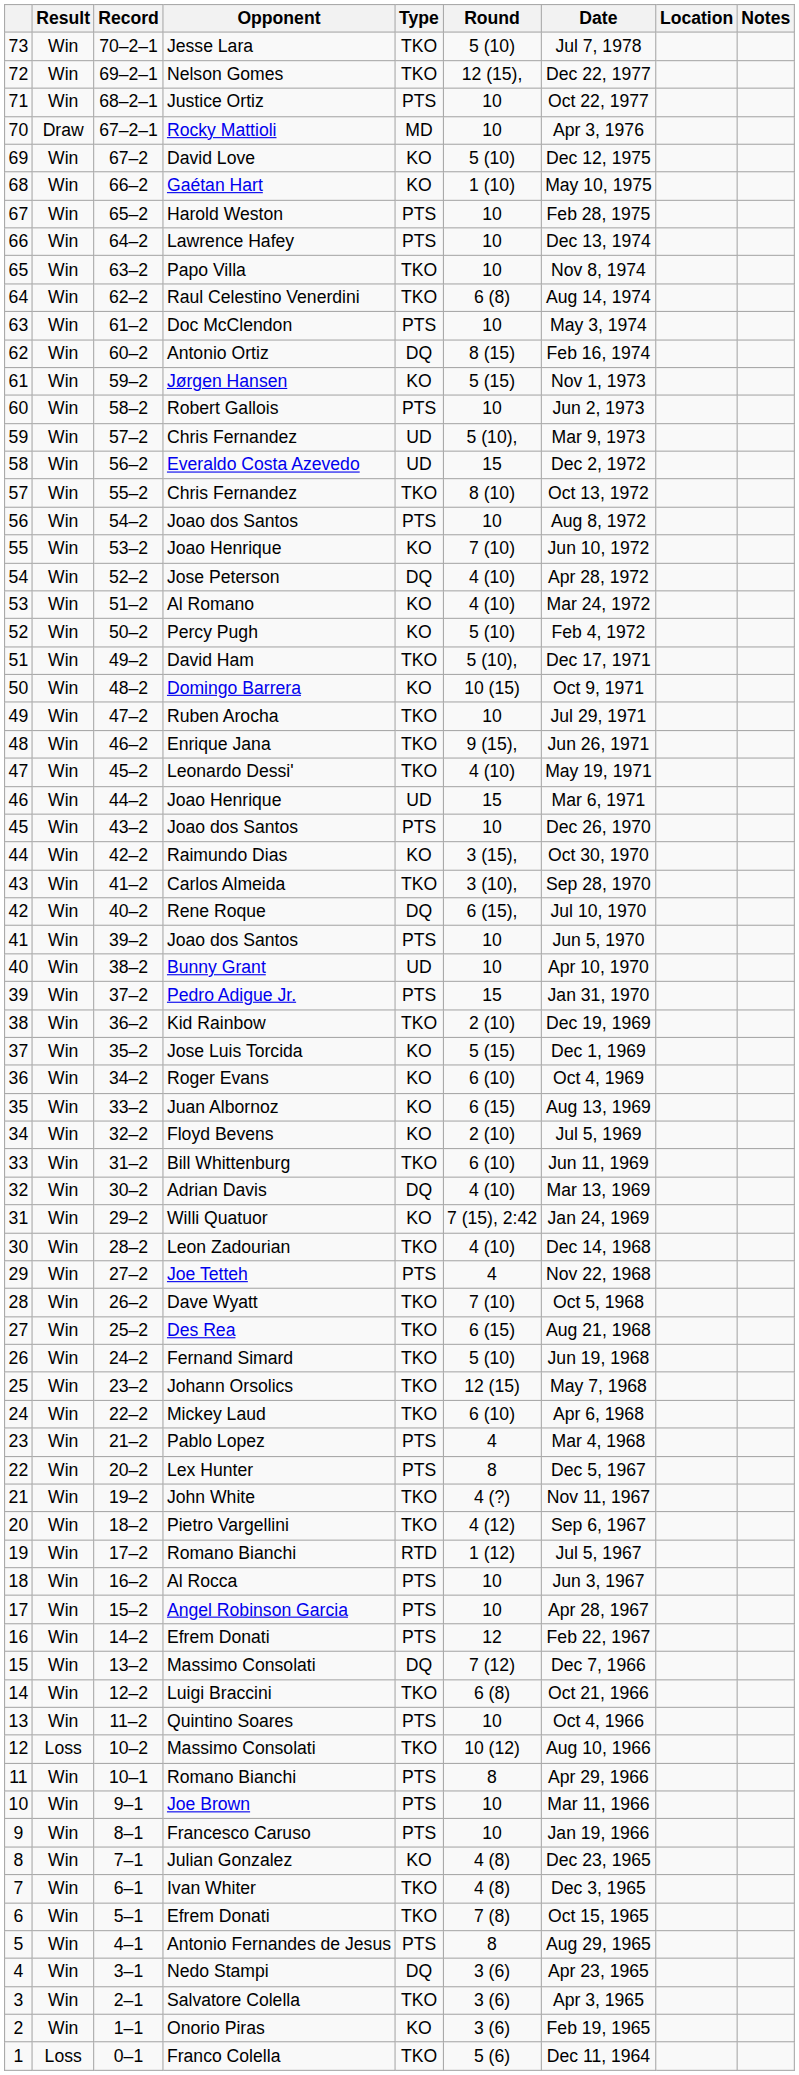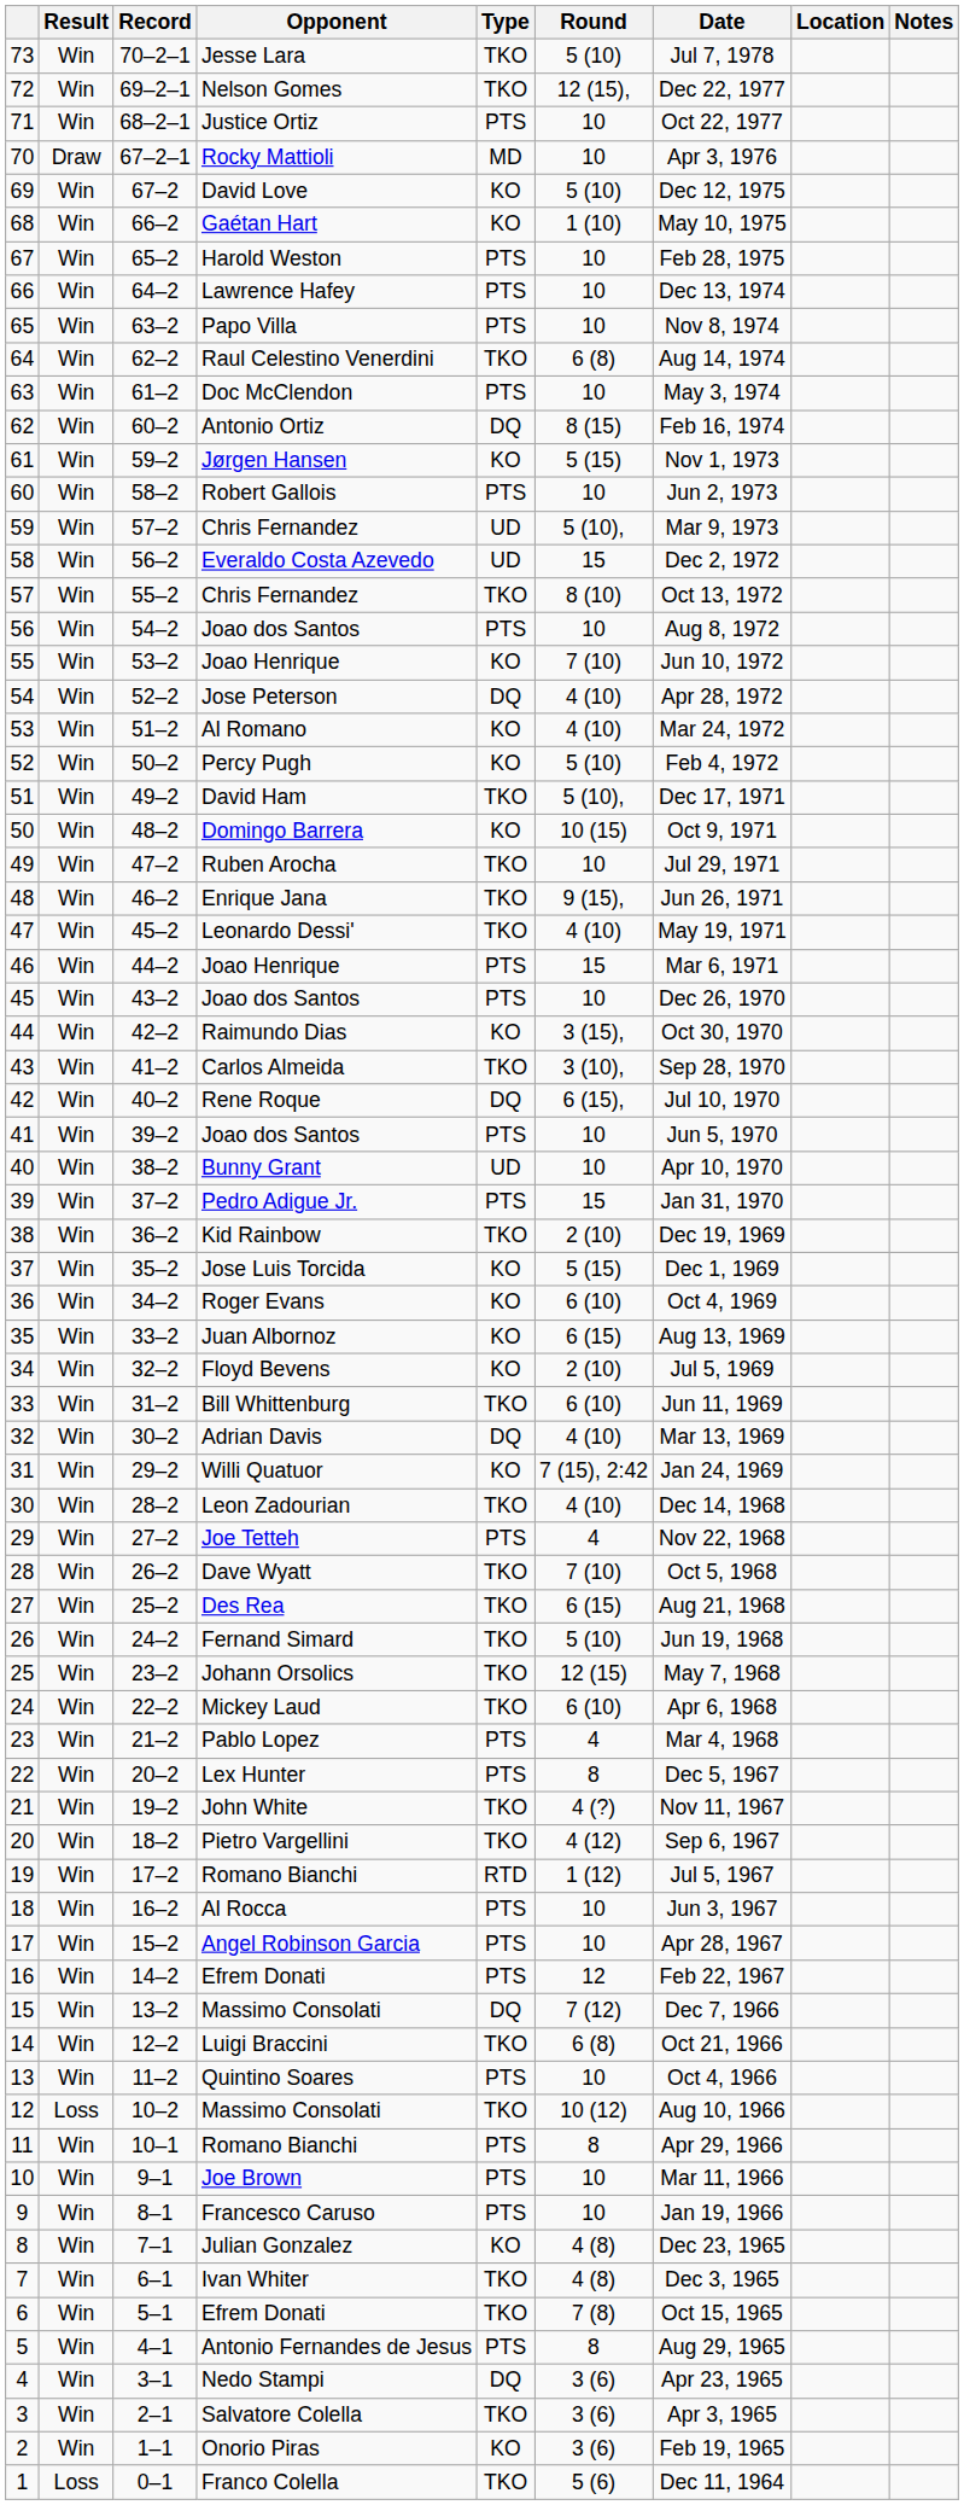Papo Villa | Type: TKO -> PTS
46 / Joao Henrique | Type: UD -> PTS
